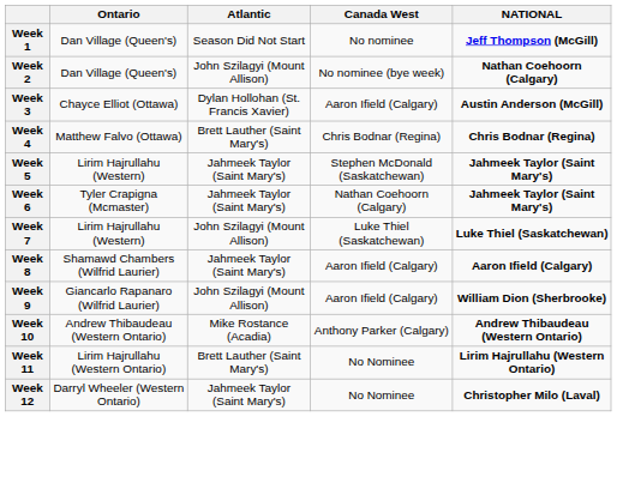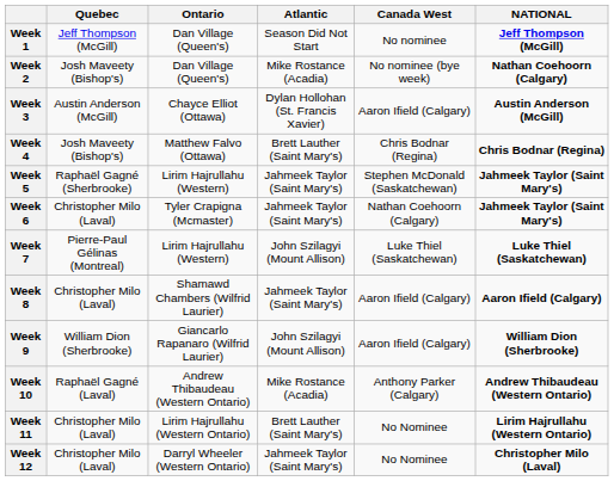+ column: Quebec | Jeff Thompson (McGill) | Josh Maveety (Bishop's) | Austin Anderson (McGill) | Josh Maveety (Bishop's) | Raphaël Gagné (Sherbrooke) | Christopher Milo (Laval) | Pierre-Paul Gélinas (Montreal) | Christopher Milo (Laval) | William Dion (Sherbrooke) | Raphaël Gagné (Laval) | Christopher Milo (Laval) | Christopher Milo (Laval)
Week 2 | Atlantic: John Szilagyi (Mount Allison) -> Mike Rostance (Acadia)
